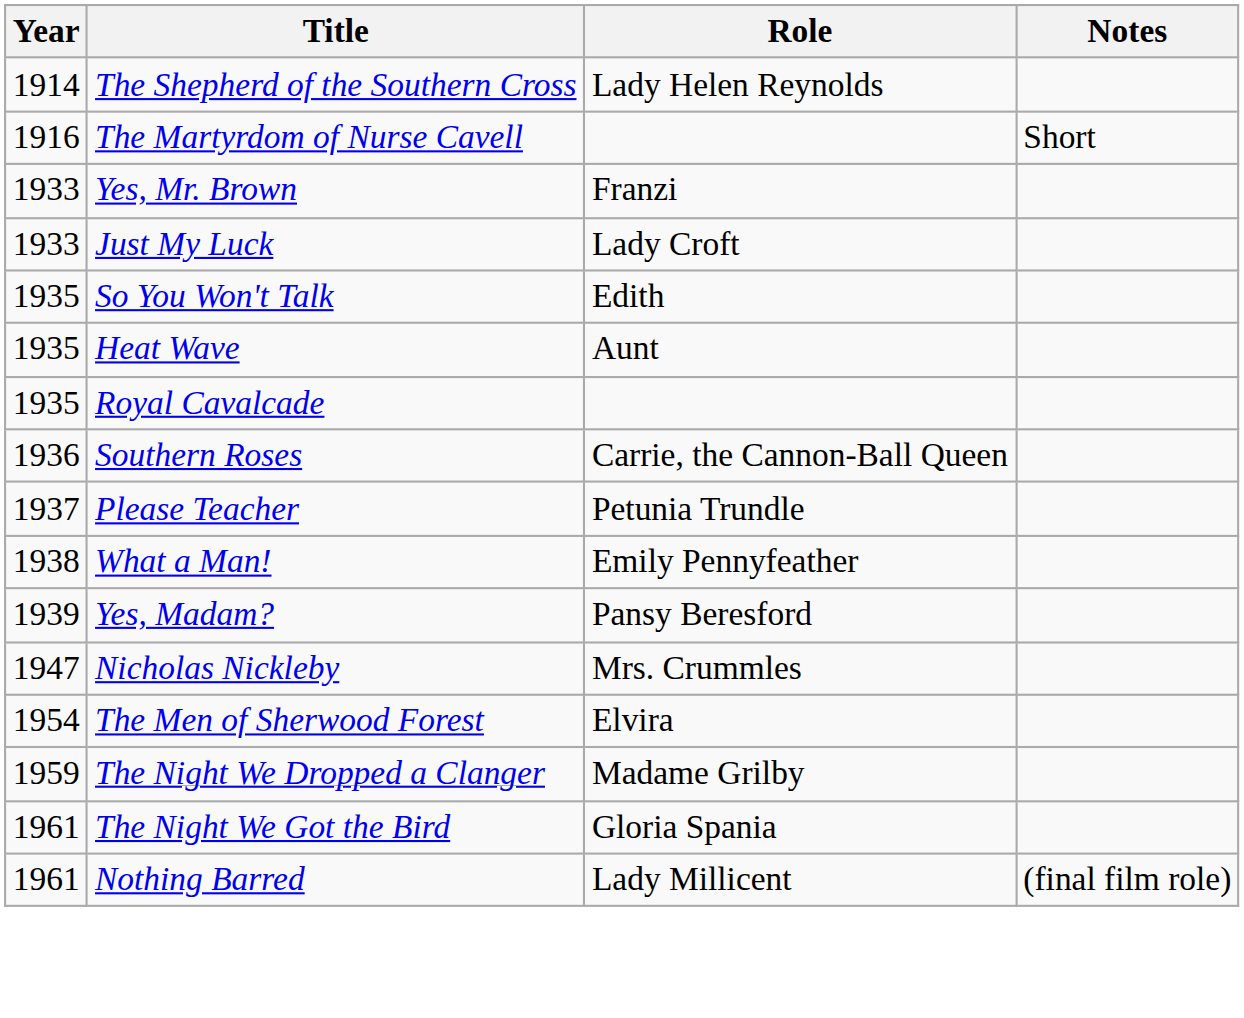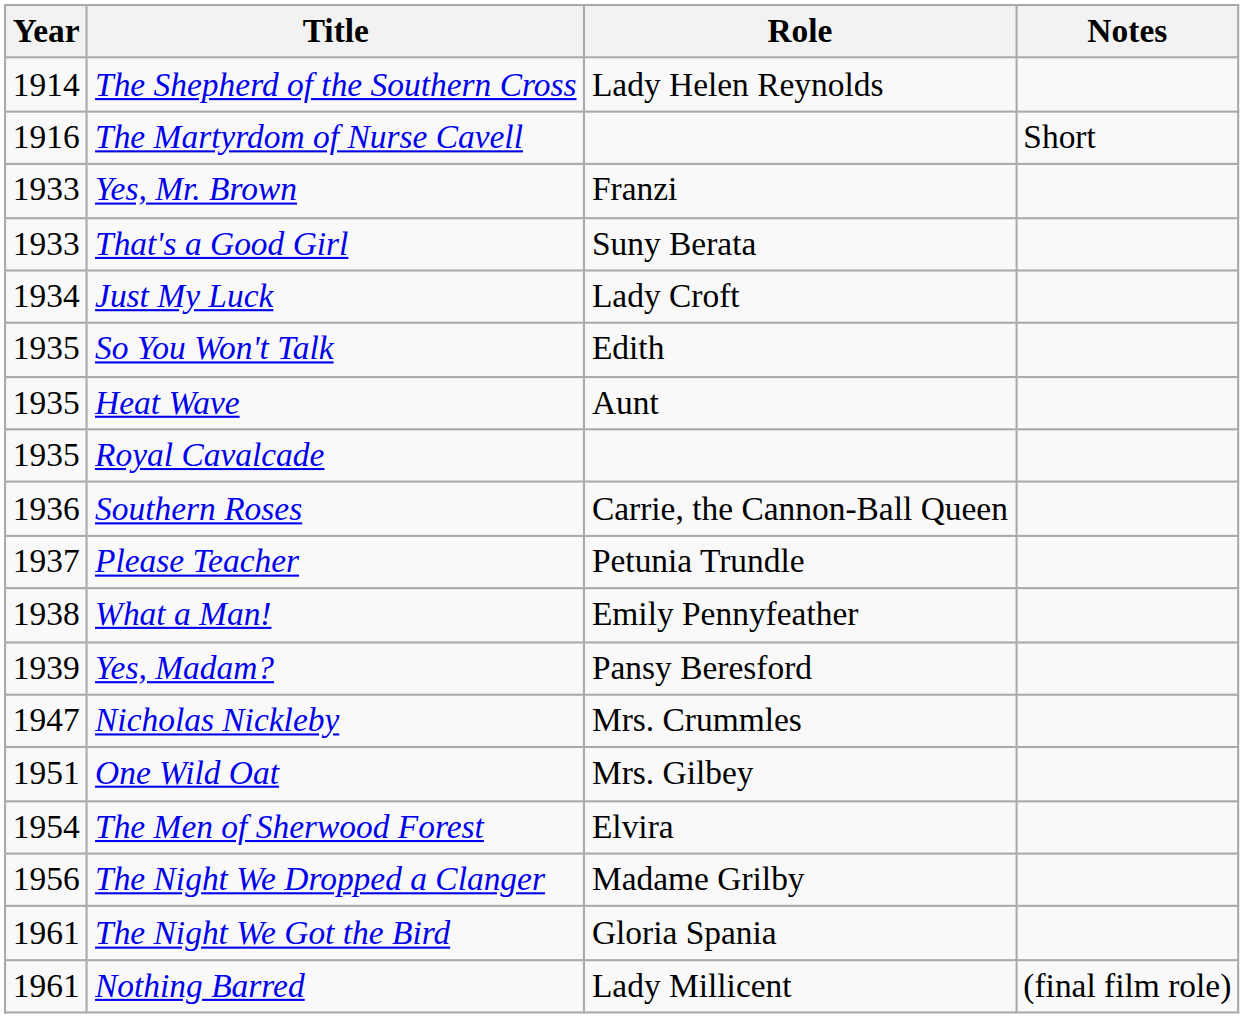+ row: 1933 | That's a Good Girl | Suny Berata
Just My Luck | Year: 1933 -> 1934
+ row: 1951 | One Wild Oat | Mrs. Gilbey
The Night We Dropped a Clanger | Year: 1959 -> 1956
